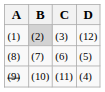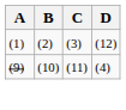(1) | B: lightgrey background -> no background
- row: (8) | (7) | (6) | (5)
